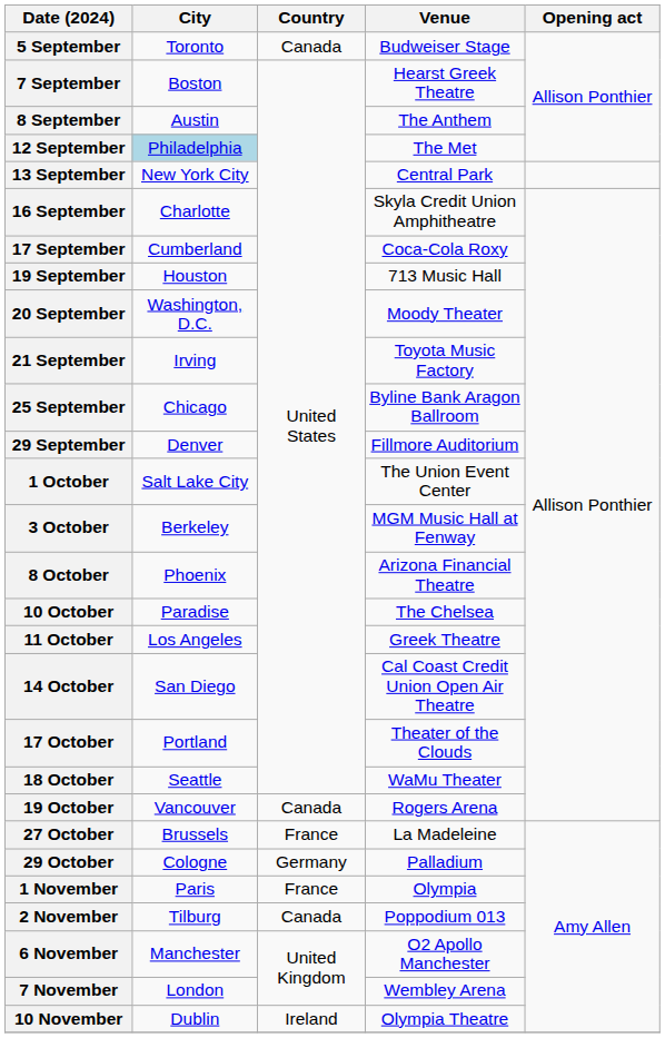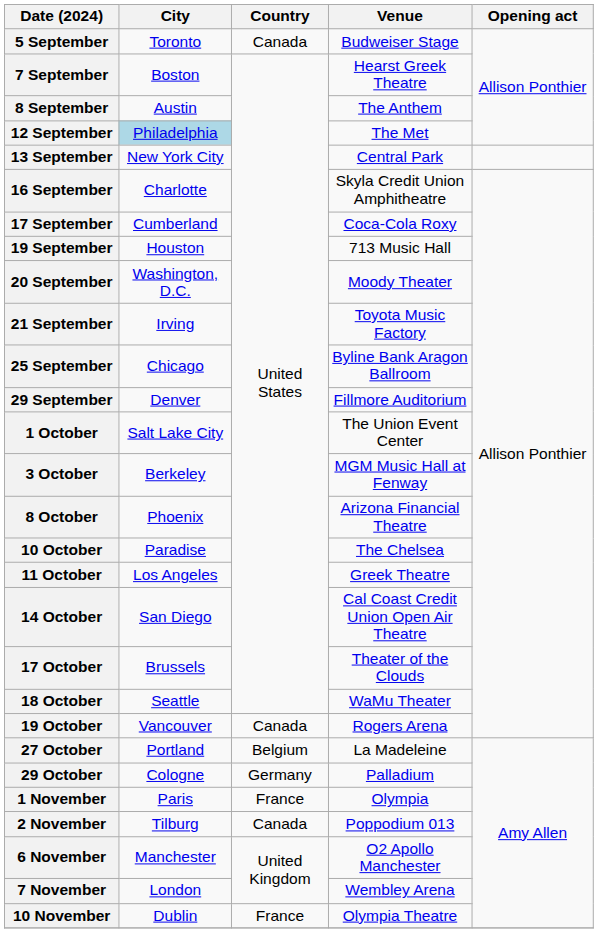17 October | City: Portland -> Brussels
27 October | City: Brussels -> Portland
27 October | Country: France -> Belgium
10 November | Country: Ireland -> France
